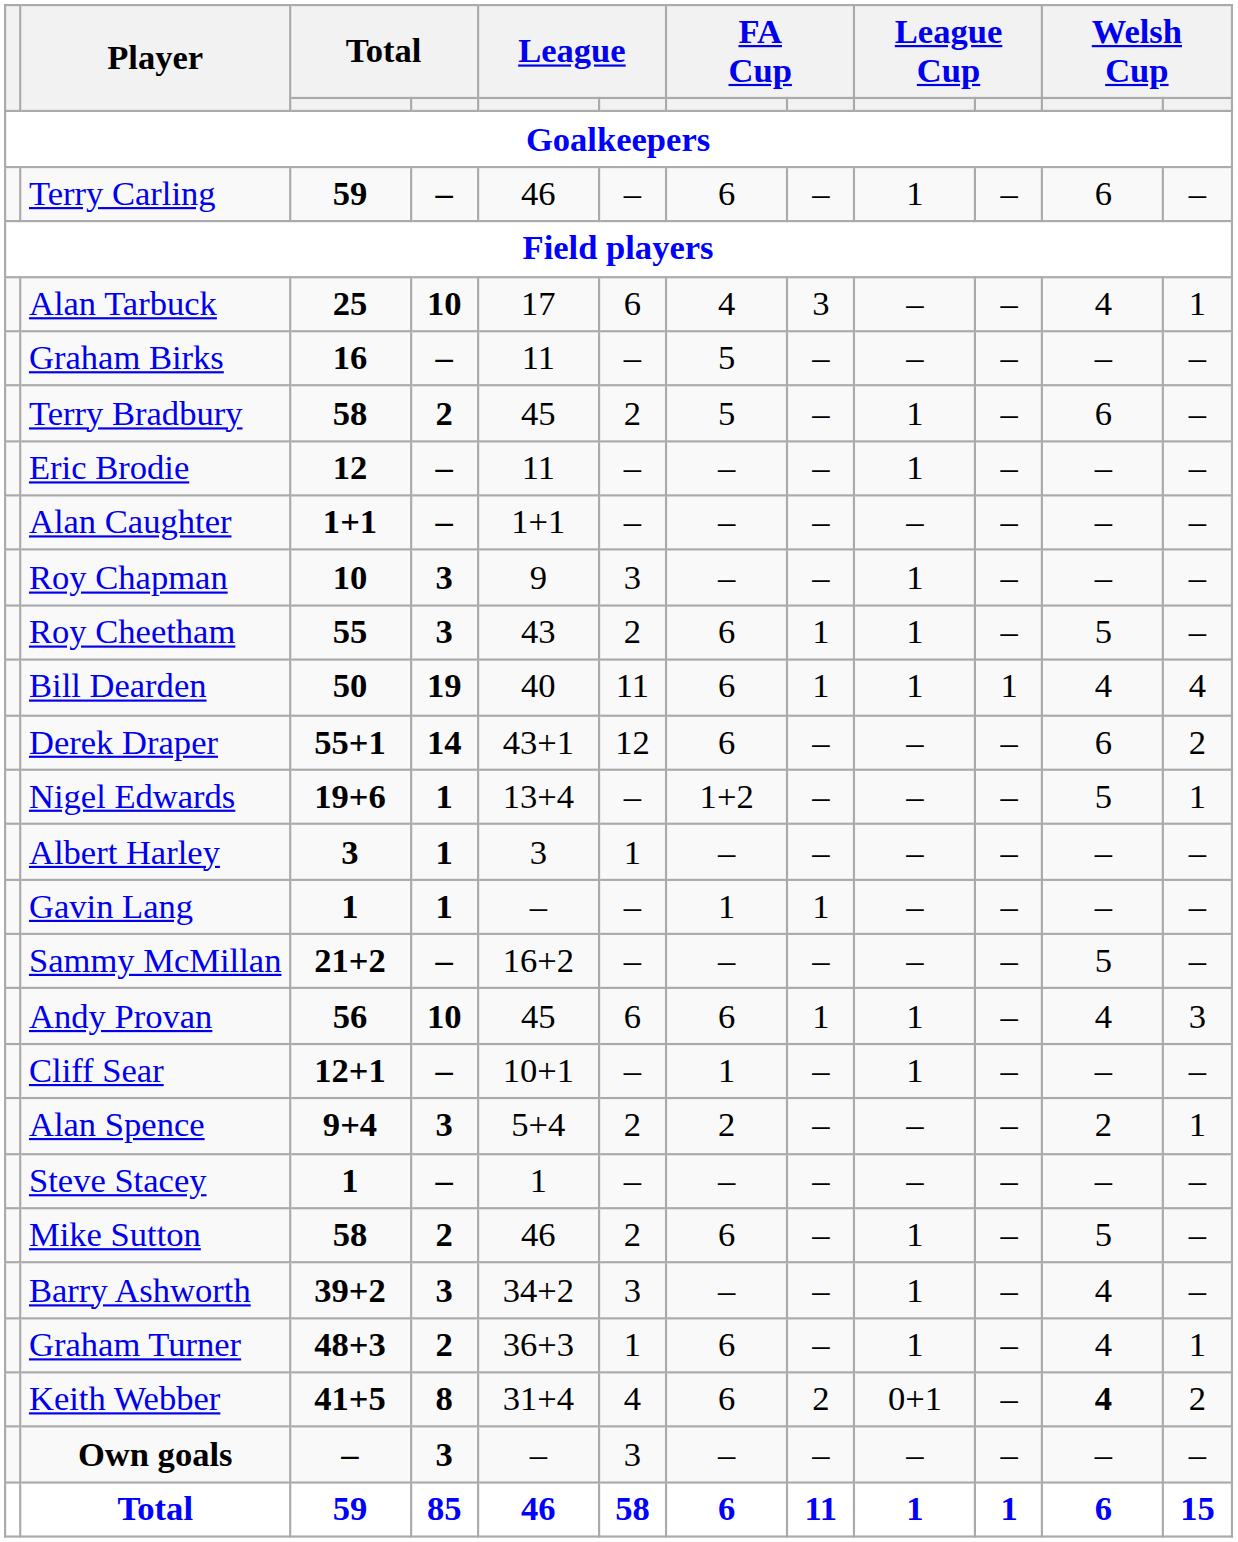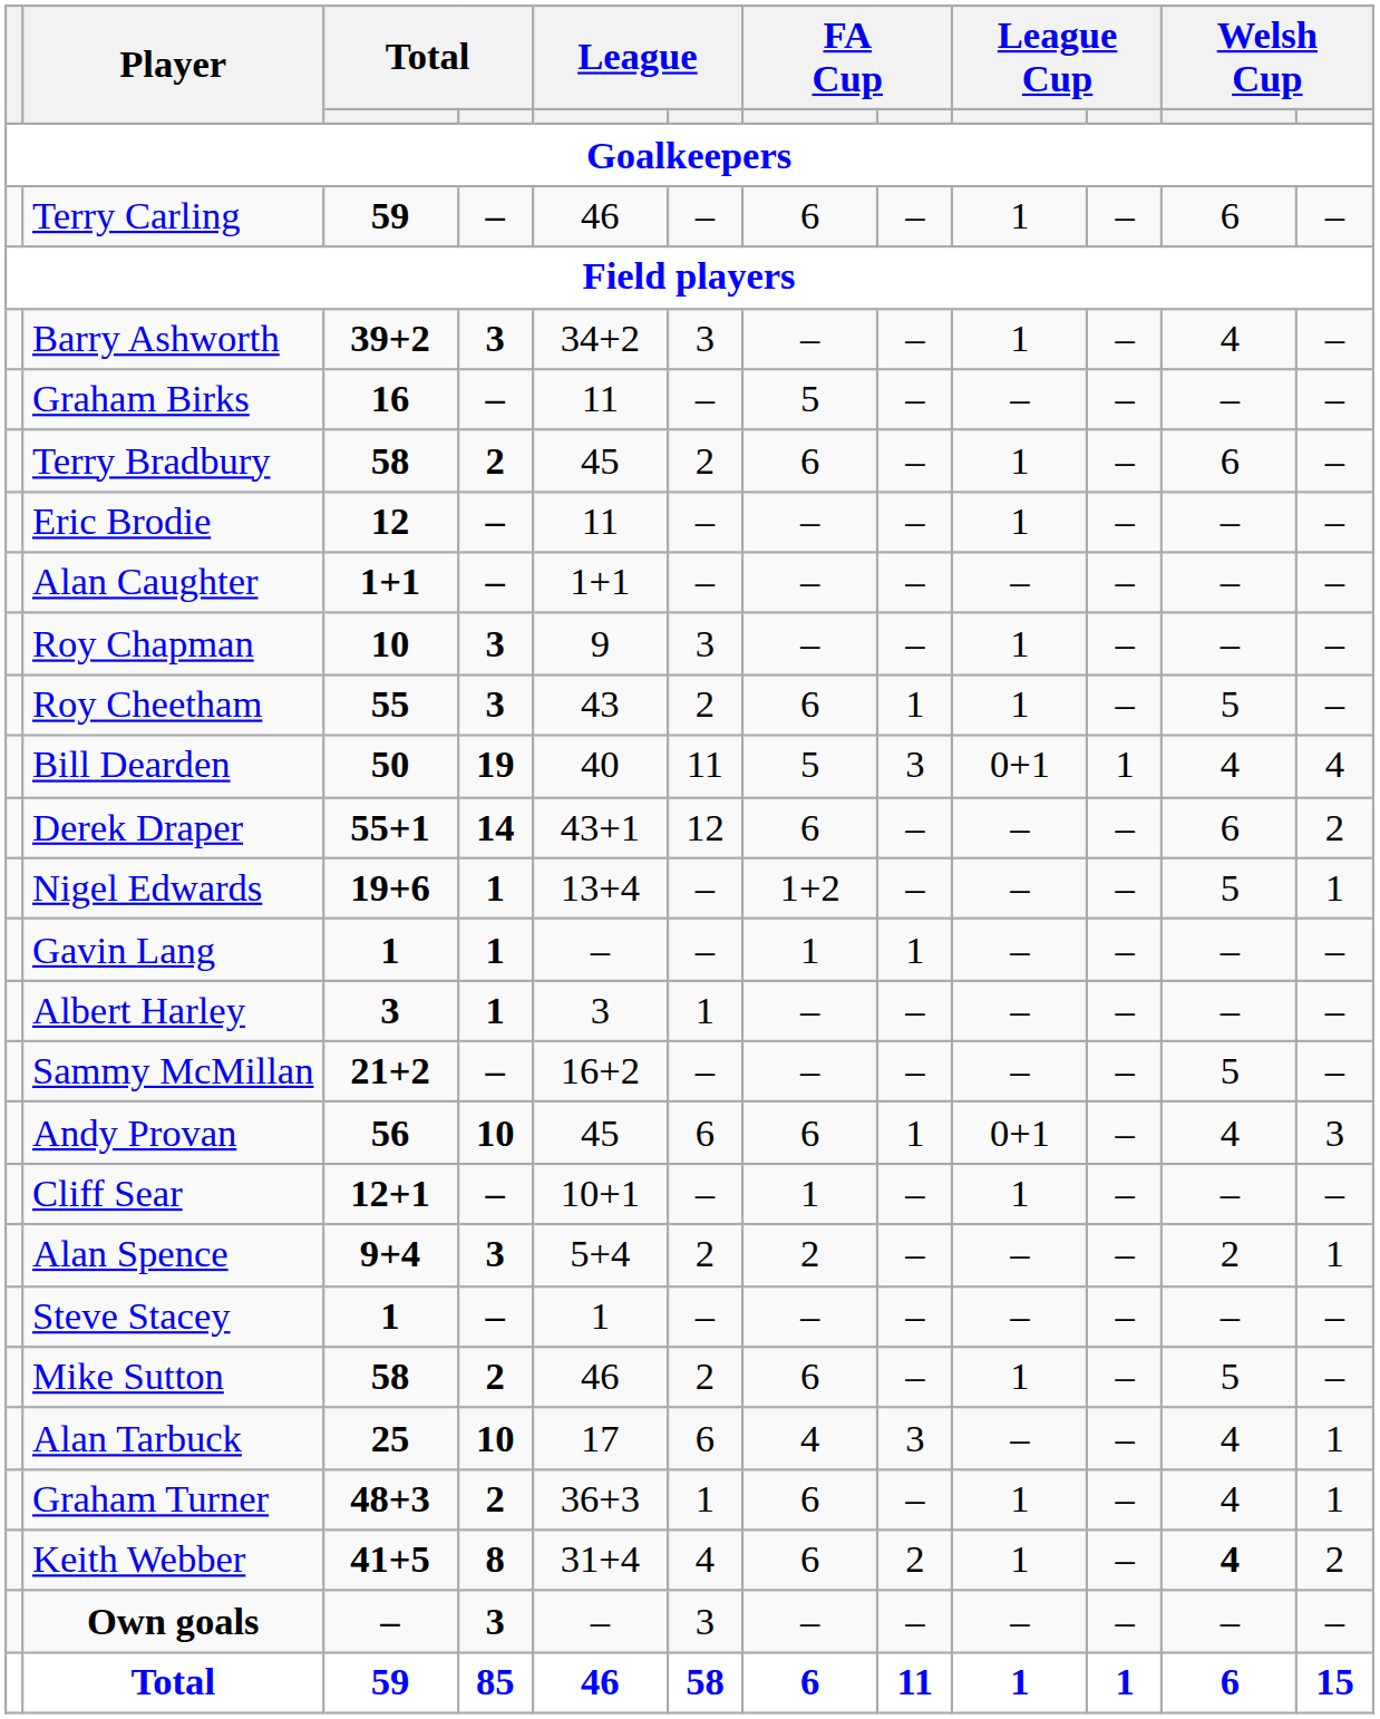rows swapped: Barry Ashworth <-> Alan Tarbuck
Terry Bradbury | column 7: 5 -> 6
Bill Dearden | column 7: 6 -> 5
Bill Dearden | column 8: 1 -> 3
Bill Dearden | column 9: 1 -> 0+1
rows swapped: Albert Harley <-> Gavin Lang
Andy Provan | column 9: 1 -> 0+1
Keith Webber | column 9: 0+1 -> 1
